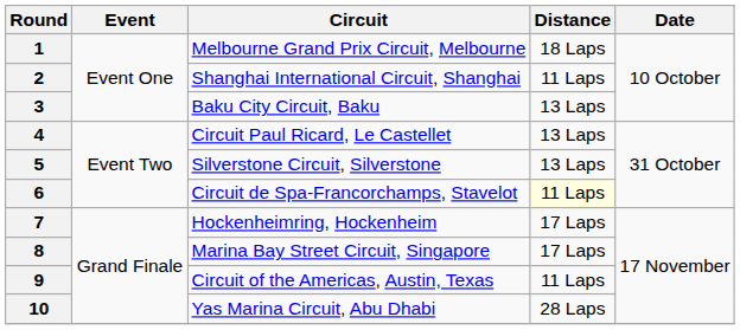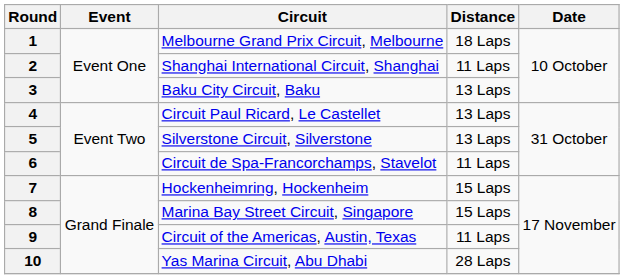6 | Distance: lightyellow background -> no background
7 | Distance: 17 Laps -> 15 Laps
8 | Distance: 17 Laps -> 15 Laps
